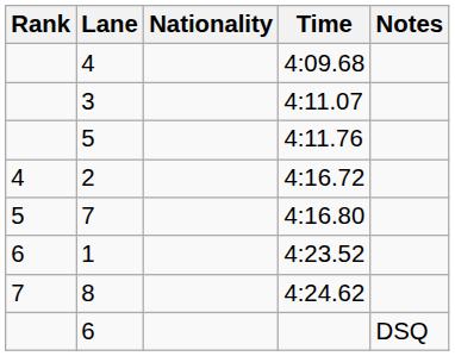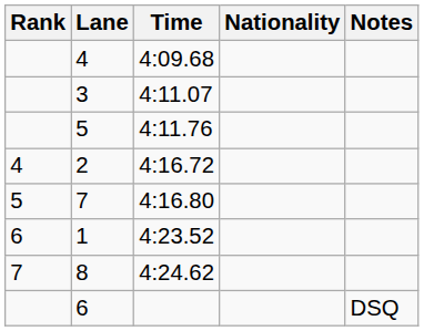columns swapped: Nationality <-> Time
